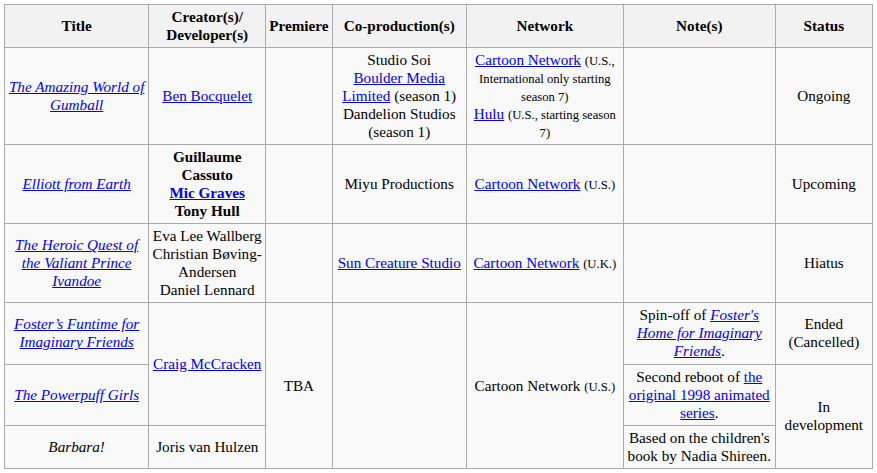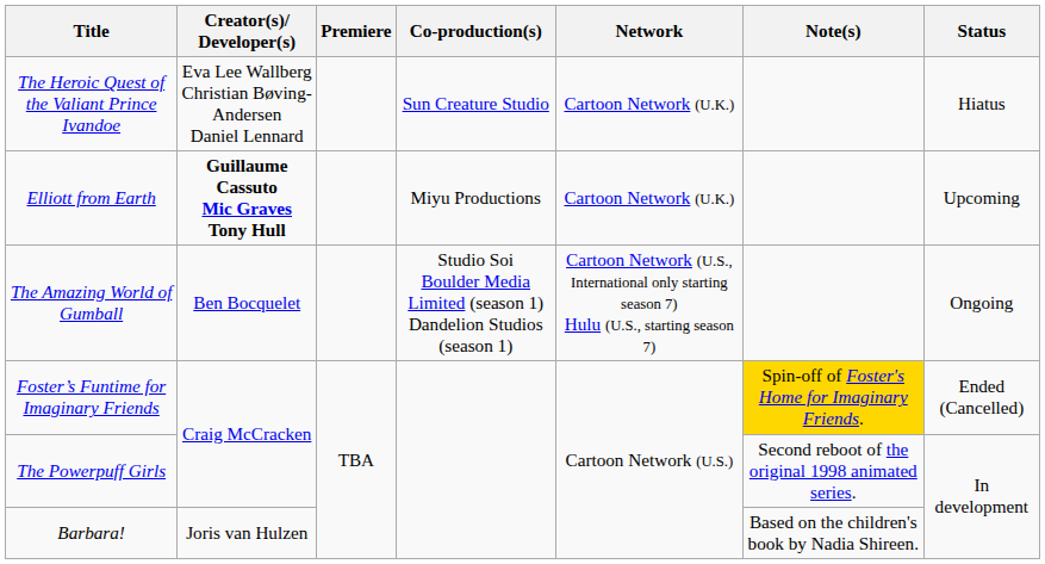rows swapped: The Amazing World of Gumball <-> The Heroic Quest of the Valiant Prince Ivandoe
Elliott from Earth | Network: Cartoon Network (U.S.) -> Cartoon Network (U.K.)
Foster’s Funtime for Imaginary Friends | Note(s): no background -> gold background
